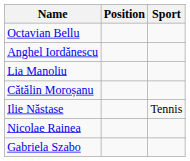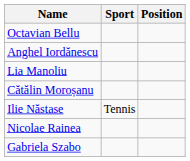columns swapped: Sport <-> Position
